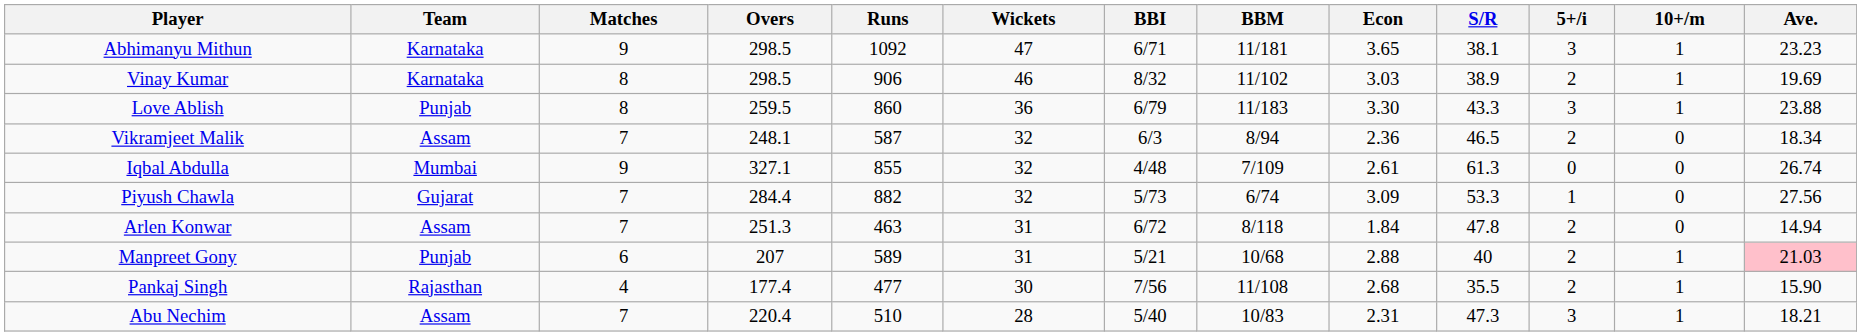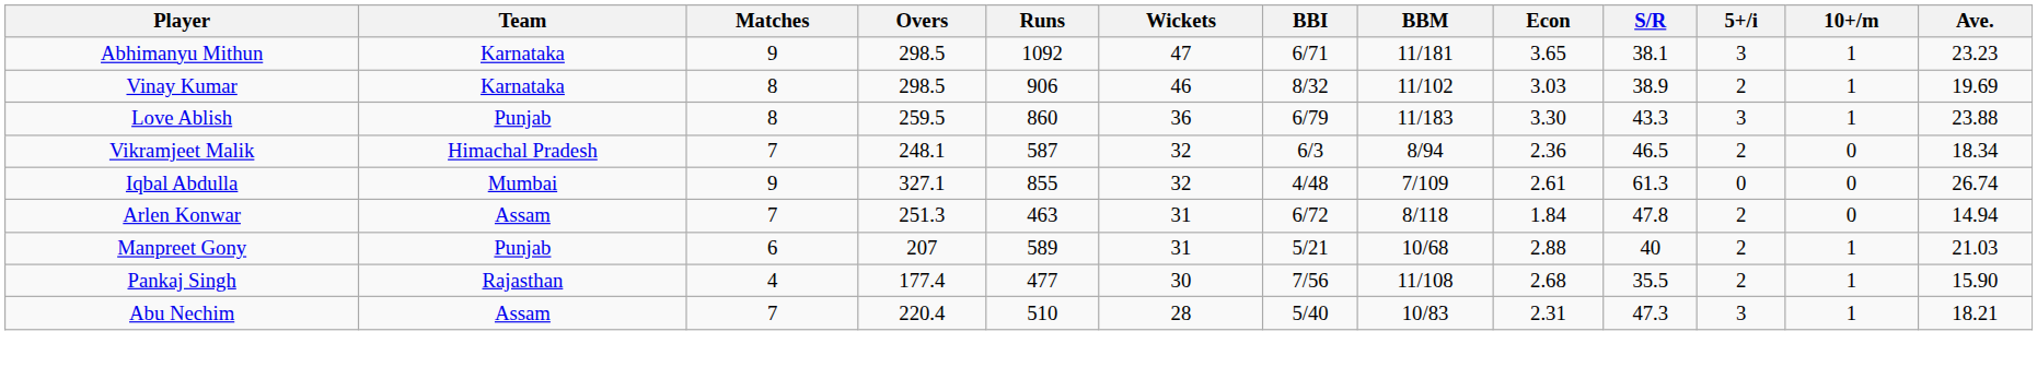Vikramjeet Malik | Team: Assam -> Himachal Pradesh
- row: Piyush Chawla | Gujarat | 7 | 284.4 | 882 | 32 | 5/73 | 6/74 | 3.09 | 53.3 | 1 | 0 | 27.56
Manpreet Gony | Ave.: pink background -> no background
